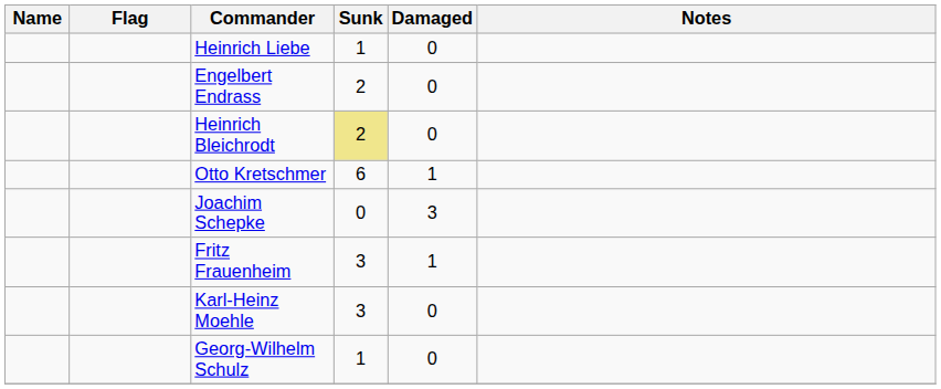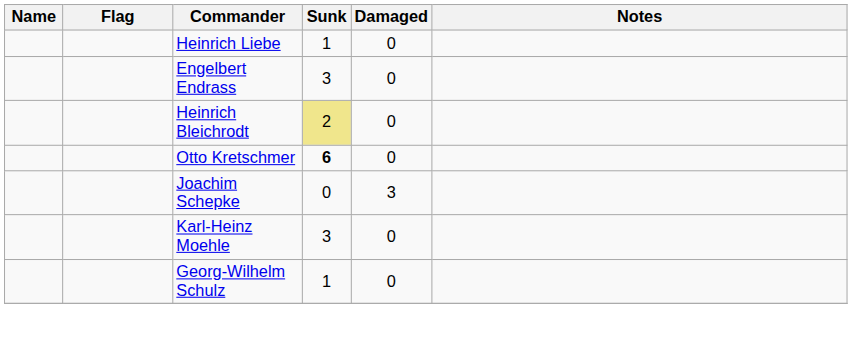Engelbert Endrass | Sunk: 2 -> 3
Otto Kretschmer | Sunk: normal -> bold
Otto Kretschmer | Damaged: 1 -> 0
- row: Fritz Frauenheim | 3 | 1
